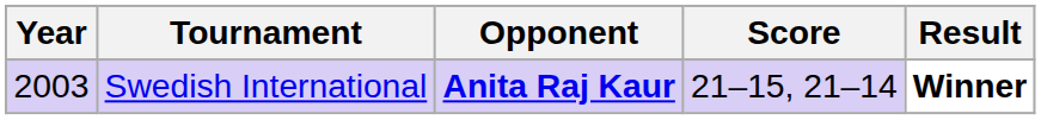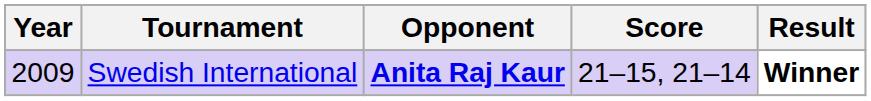Swedish International | Year: 2003 -> 2009
